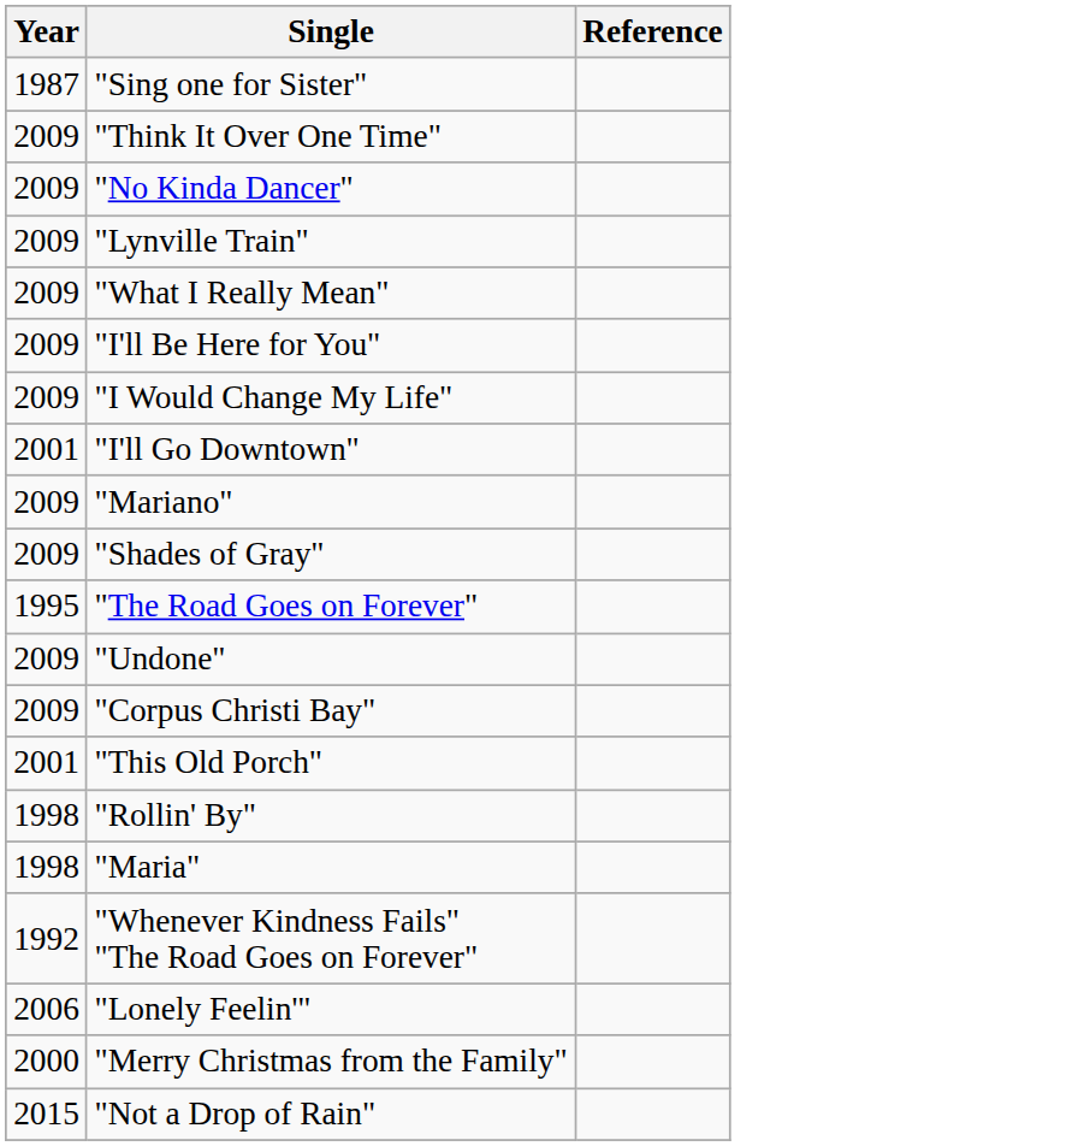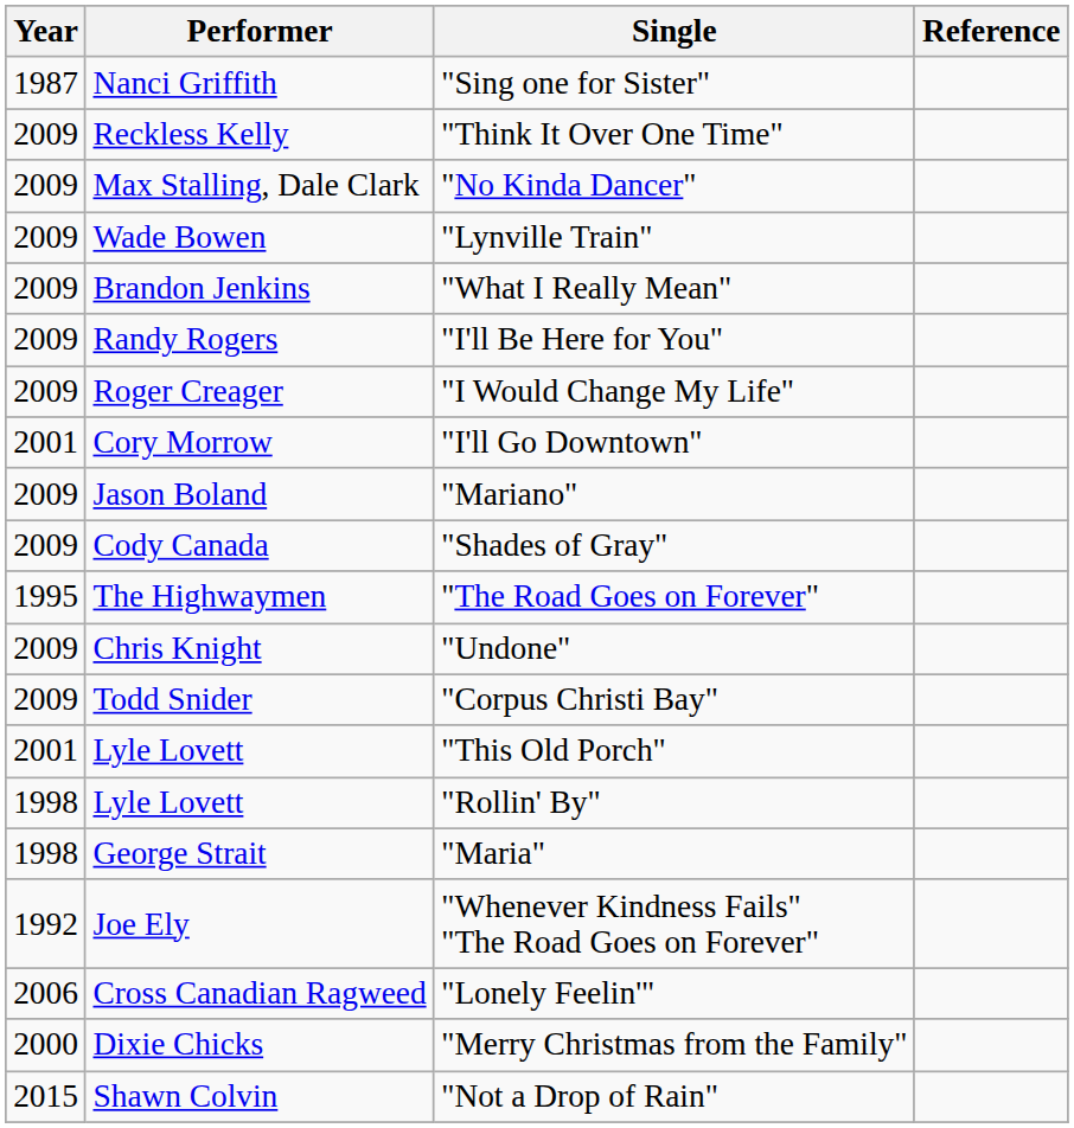+ column: Performer | Nanci Griffith | Reckless Kelly | Max Stalling, Dale Clark | Wade Bowen | Brandon Jenkins | Randy Rogers | Roger Creager | Cory Morrow | Jason Boland | Cody Canada | The Highwaymen | Chris Knight | Todd Snider | Lyle Lovett | Lyle Lovett | George Strait | Joe Ely | Cross Canadian Ragweed | Dixie Chicks | Shawn Colvin
